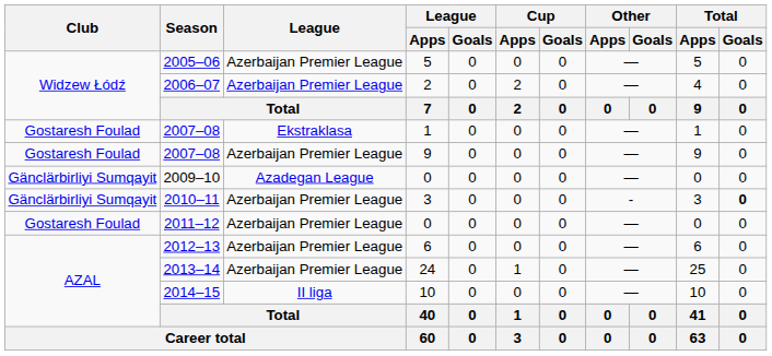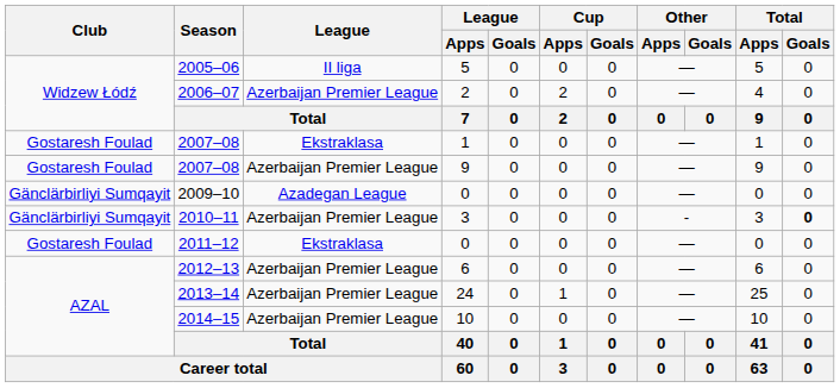2005–06 | League: Azerbaijan Premier League -> II liga
2011–12 | League: Azerbaijan Premier League -> Ekstraklasa
2014–15 | League: II liga -> Azerbaijan Premier League
